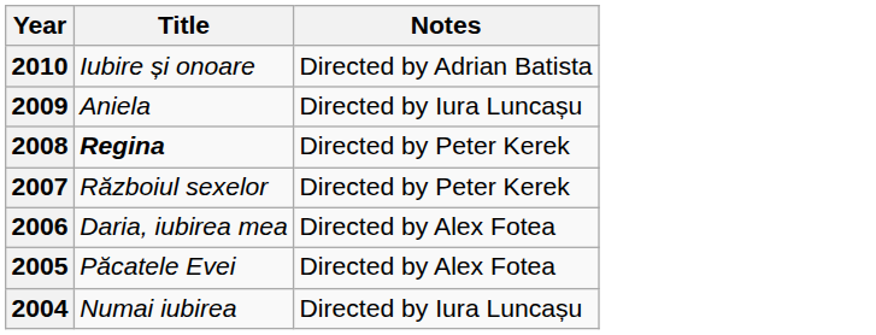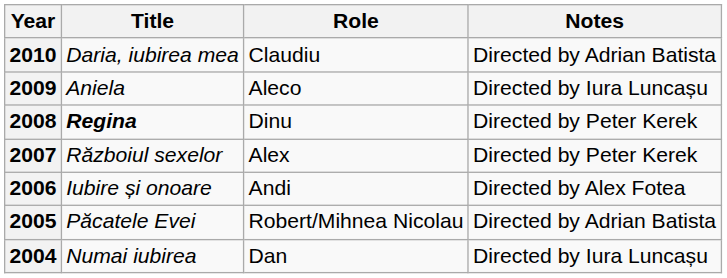+ column: Role | Claudiu | Aleco | Dinu | Alex | Andi | Robert/Mihnea Nicolau | Dan
2010 | Title: Iubire și onoare -> Daria, iubirea mea
2006 | Title: Daria, iubirea mea -> Iubire și onoare
2005 | Notes: Directed by Alex Fotea -> Directed by Adrian Batista
